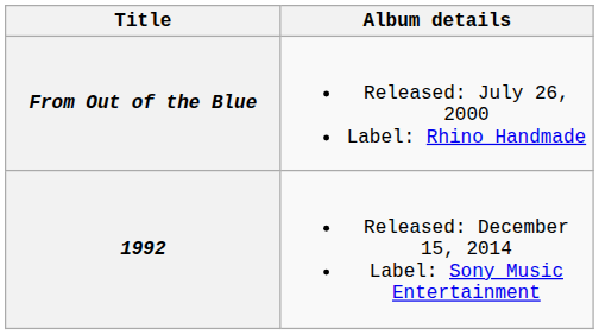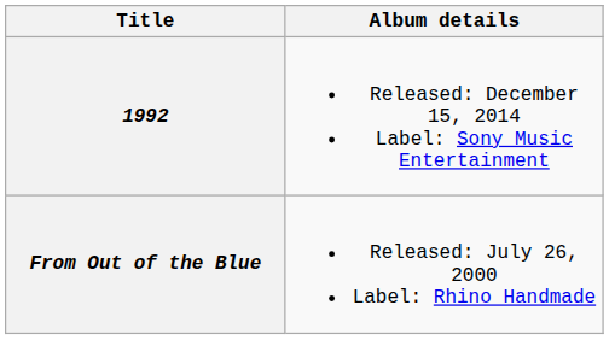rows swapped: From Out of the Blue <-> 1992
